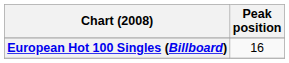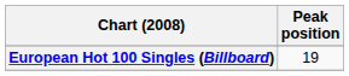European Hot 100 Singles (Billboard) | Peak position: 16 -> 19
